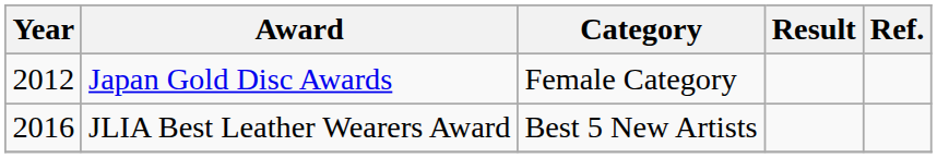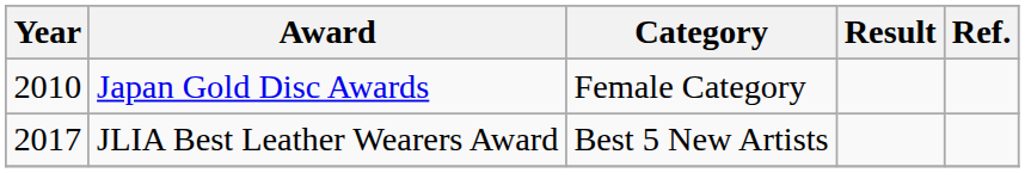Japan Gold Disc Awards | Year: 2012 -> 2010
JLIA Best Leather Wearers Award | Year: 2016 -> 2017
